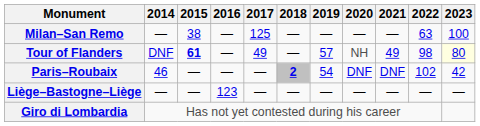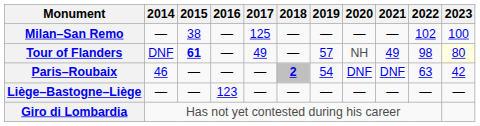Milan–San Remo | 2022: 63 -> 102
Paris–Roubaix | 2022: 102 -> 63
